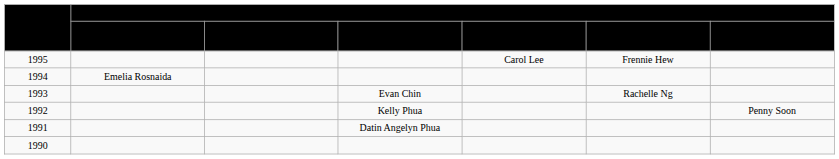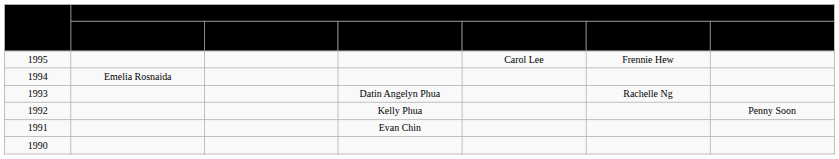1993 | column 4: Evan Chin -> Datin Angelyn Phua
1991 | column 4: Datin Angelyn Phua -> Evan Chin
